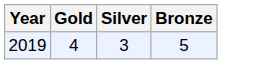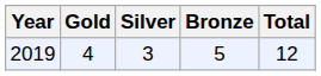+ column: Total | 12
